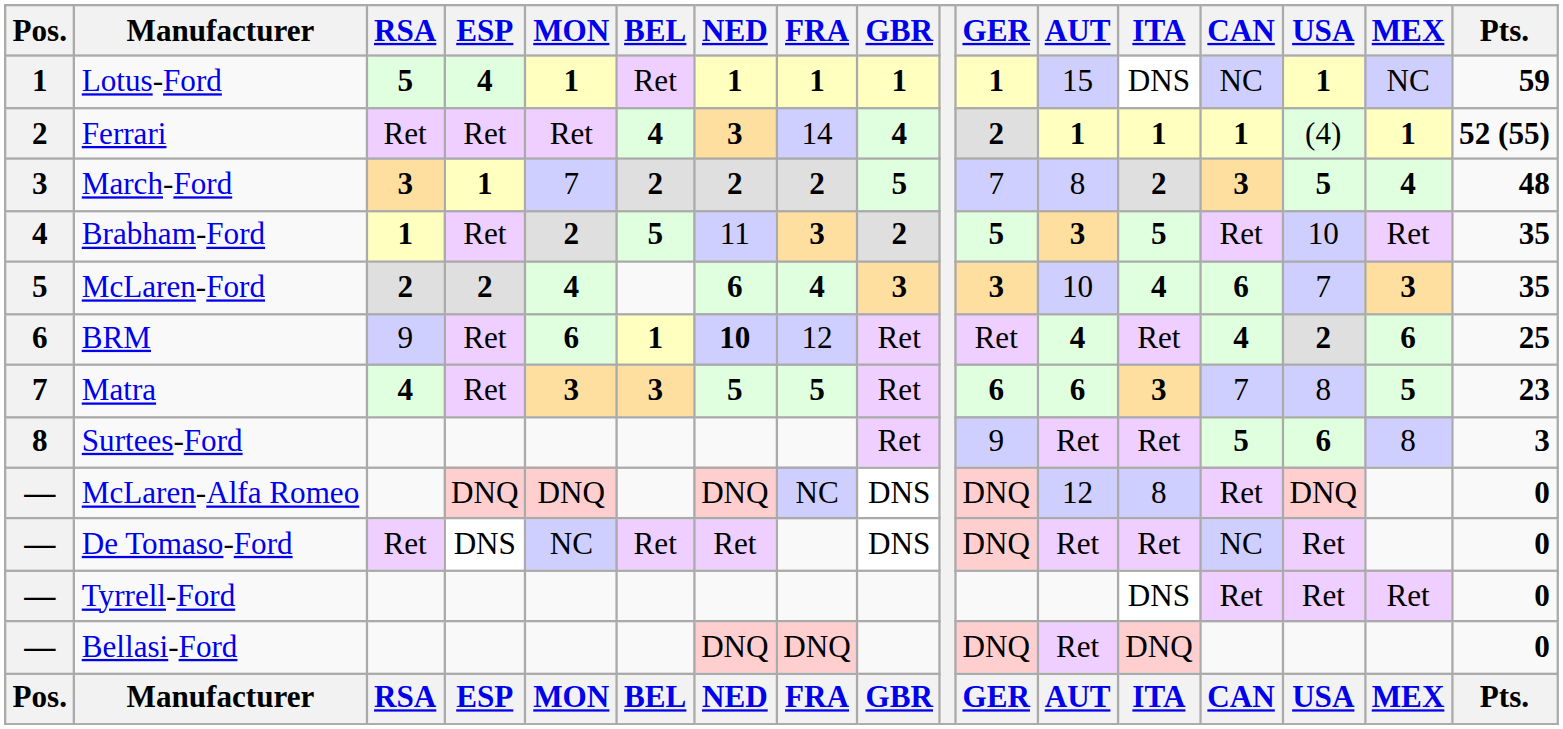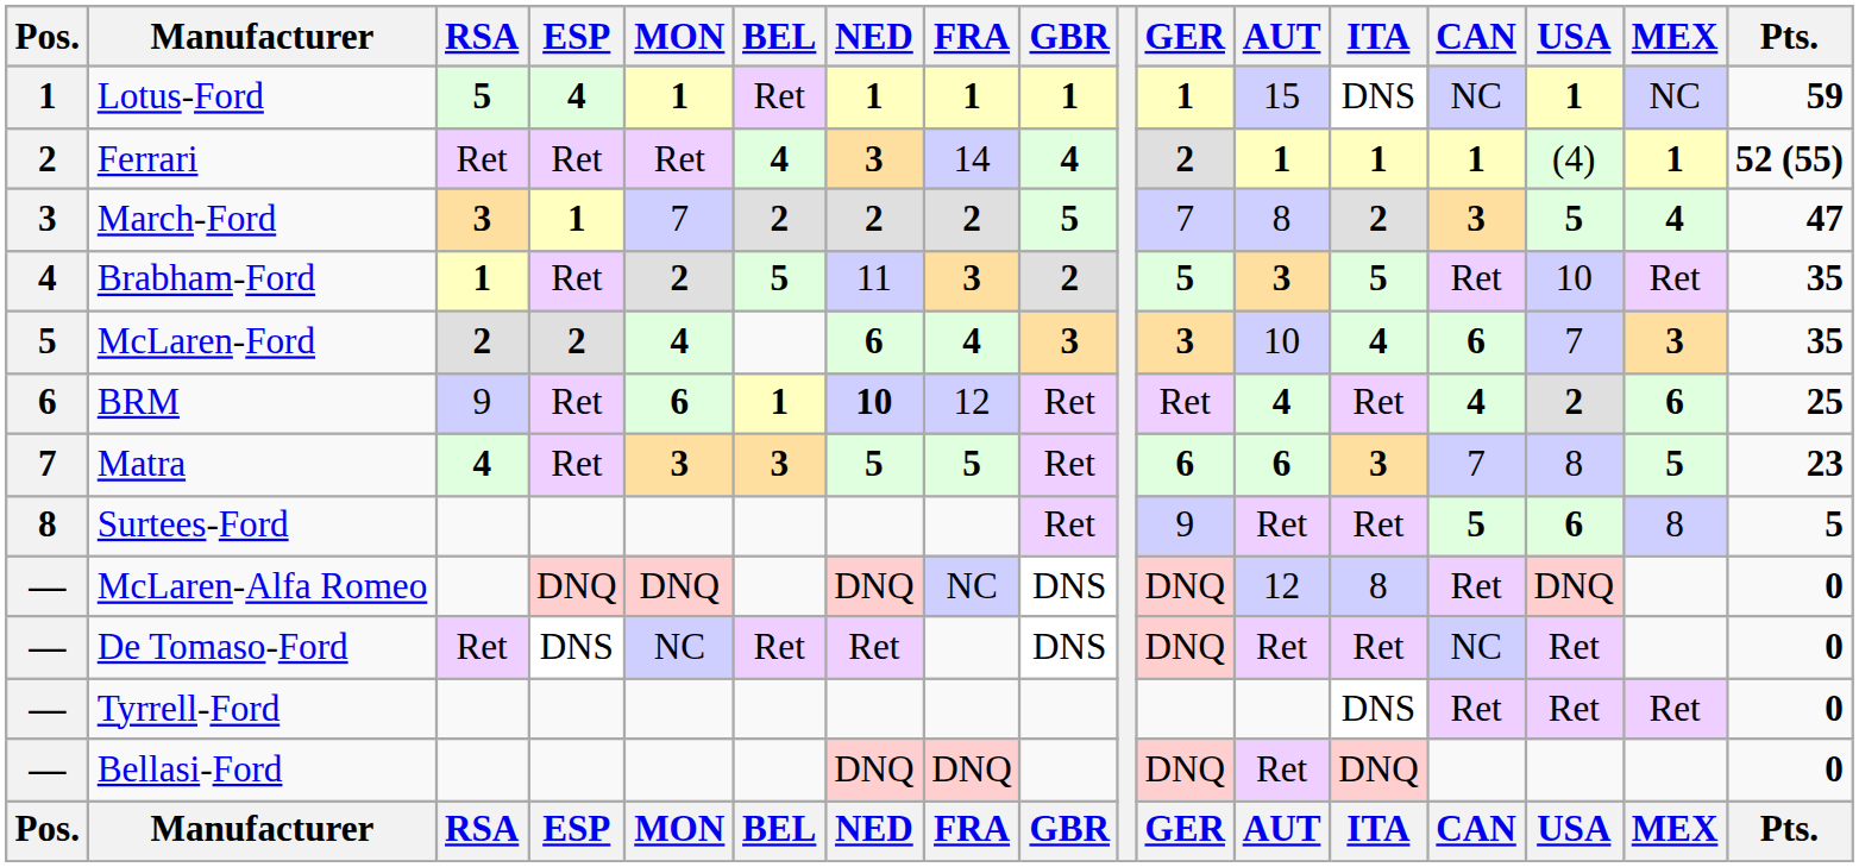March-Ford | Pts.: 48 -> 47
Surtees-Ford | Pts.: 3 -> 5
